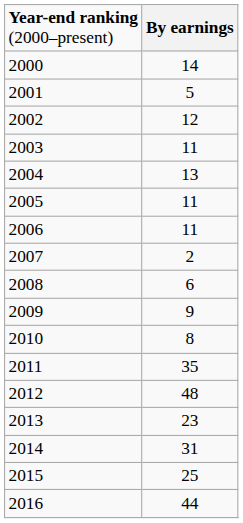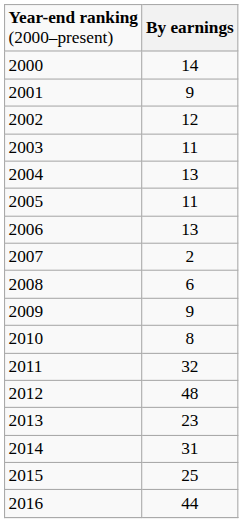2001 | column 2: 5 -> 9
2006 | column 2: 11 -> 13
2011 | column 2: 35 -> 32
